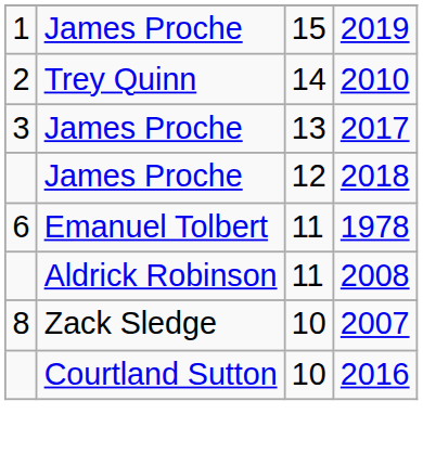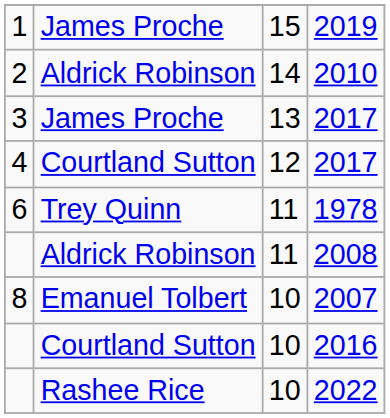2010 | column 2: Trey Quinn -> Aldrick Robinson
+ row: 4 | Courtland Sutton | 12 | 2017
- row: James Proche | 12 | 2018
1978 | column 2: Emanuel Tolbert -> Trey Quinn
2007 | column 2: Zack Sledge -> Emanuel Tolbert
+ row: Rashee Rice | 10 | 2022
